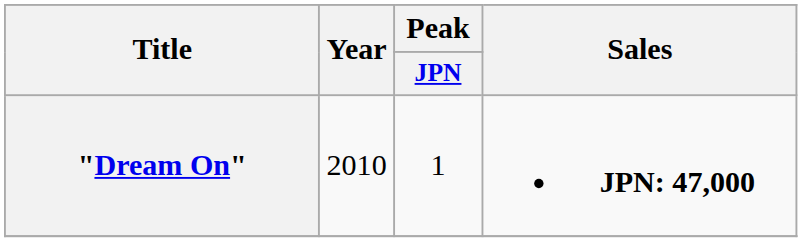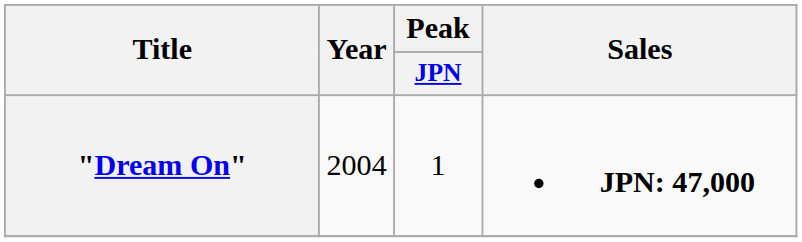"Dream On" | Year: 2010 -> 2004
